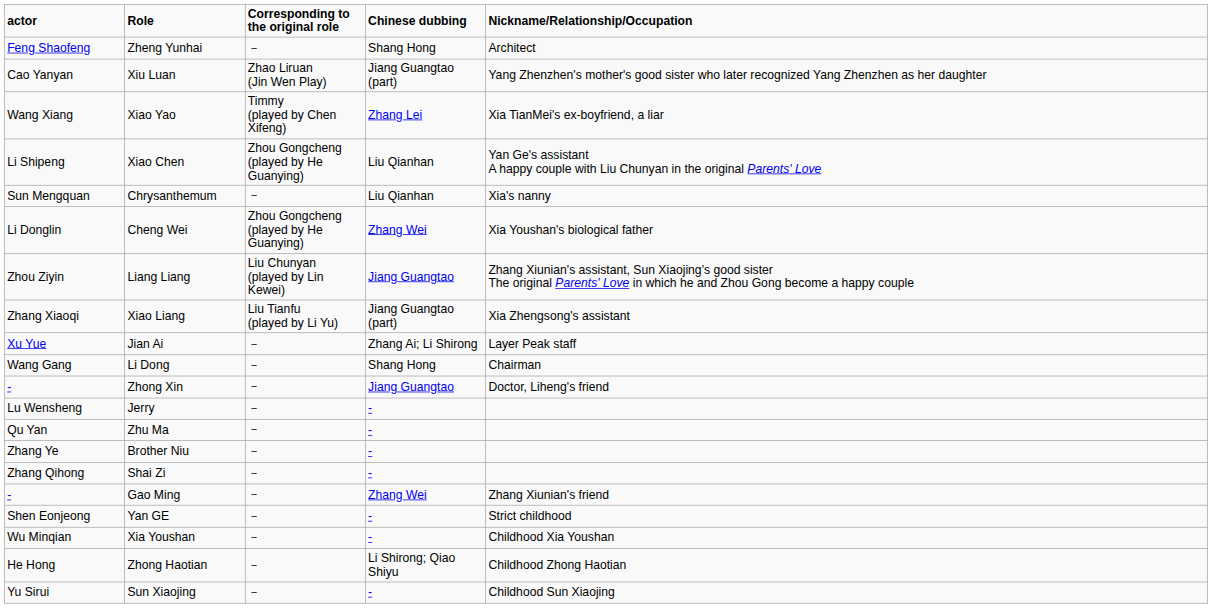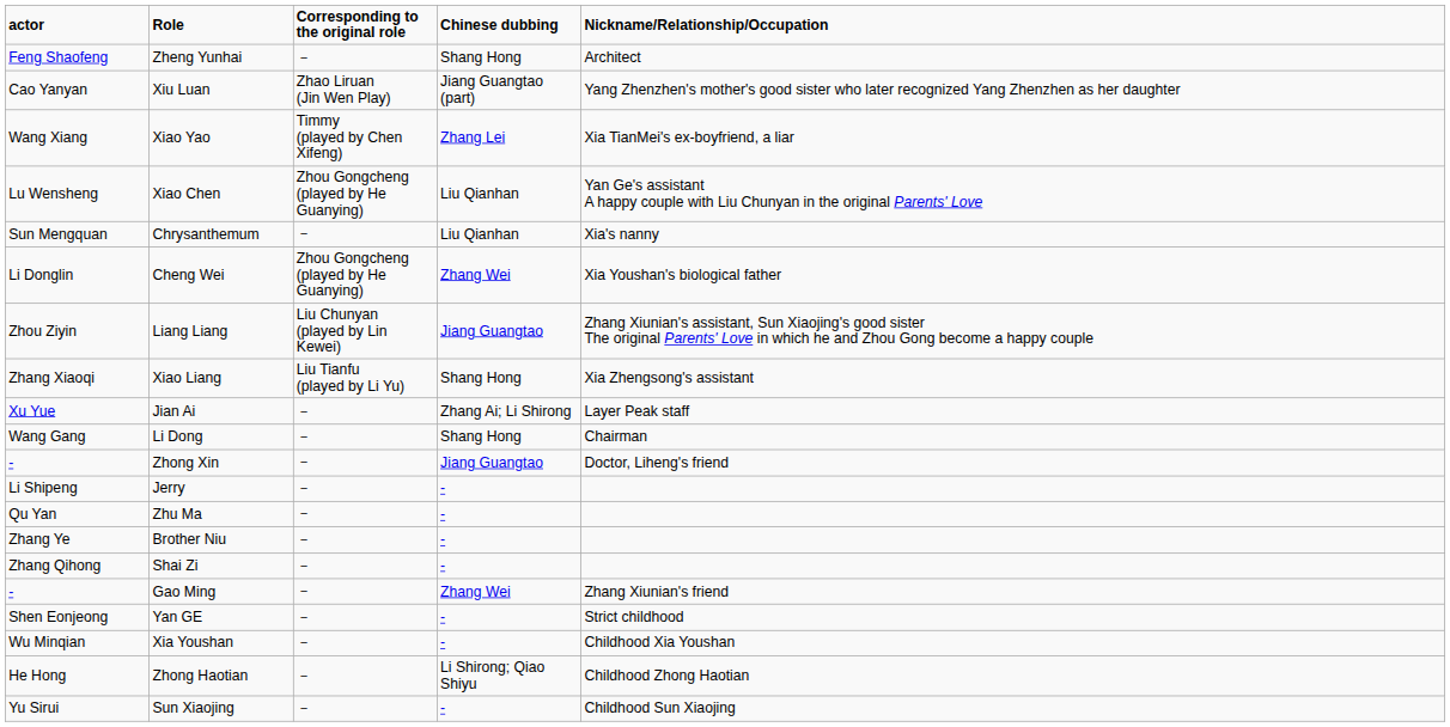Xiao Chen | actor: Li Shipeng -> Lu Wensheng
Xiao Liang | Chinese dubbing: Jiang Guangtao (part) -> Shang Hong
Jerry | actor: Lu Wensheng -> Li Shipeng
